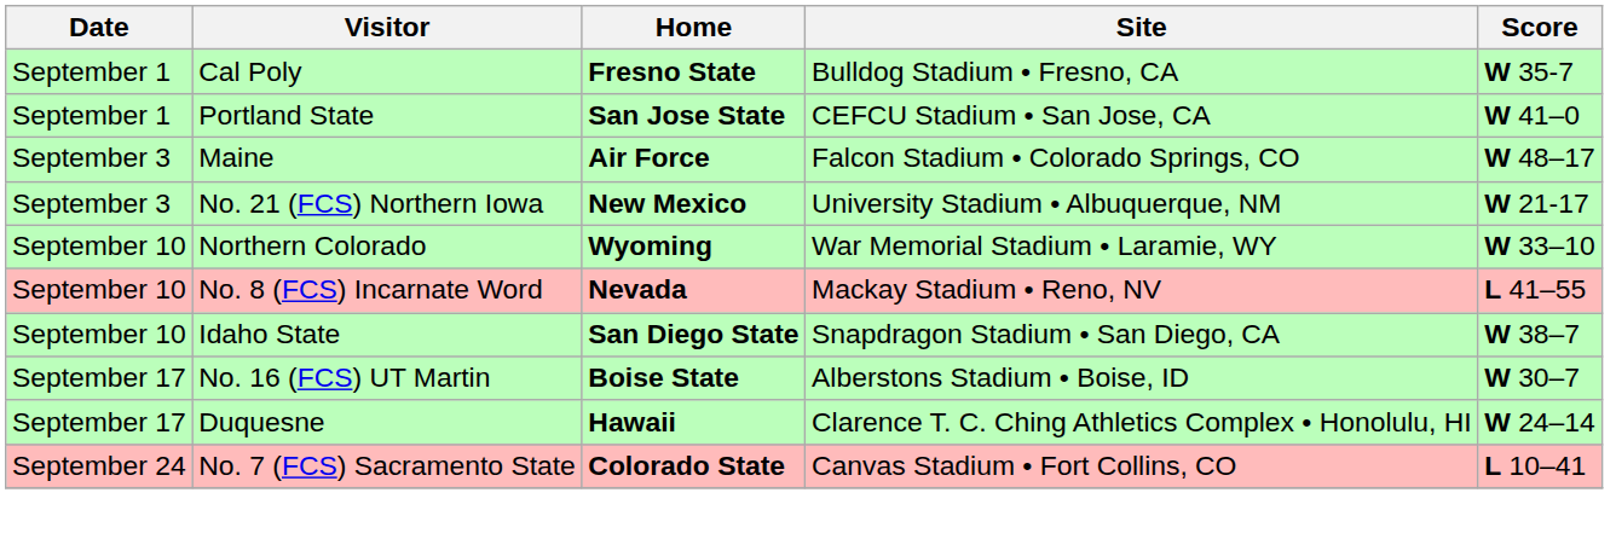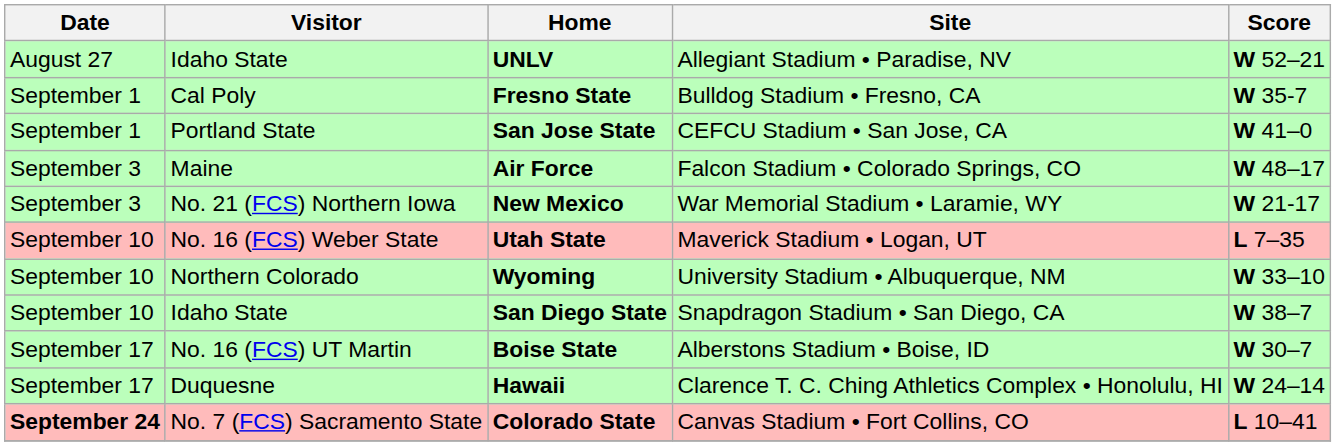+ row: August 27 | Idaho State | UNLV | Allegiant Stadium • Paradise, NV | W 52–21
New Mexico | Site: University Stadium • Albuquerque, NM -> War Memorial Stadium • Laramie, WY
+ row: September 10 | No. 16 (FCS) Weber State | Utah State | Maverick Stadium • Logan, UT | L 7–35
Wyoming | Site: War Memorial Stadium • Laramie, WY -> University Stadium • Albuquerque, NM
- row: September 10 | No. 8 (FCS) Incarnate Word | Nevada | Mackay Stadium • Reno, NV | L 41–55
Colorado State | Date: normal -> bold
